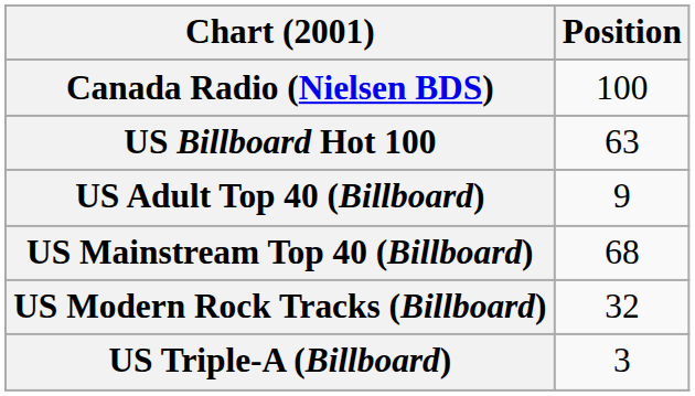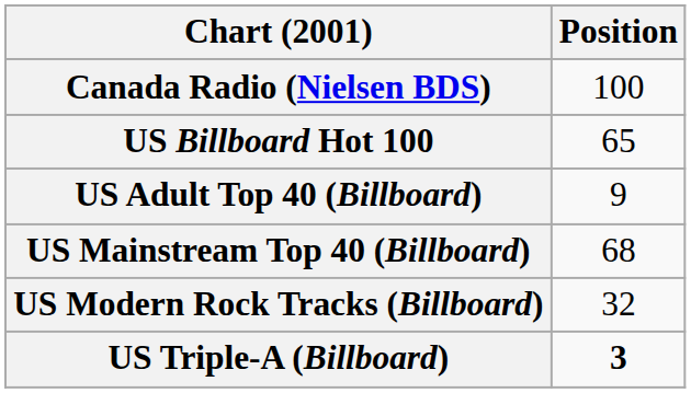US Billboard Hot 100 | Position: 63 -> 65
US Triple-A (Billboard) | Position: normal -> bold
